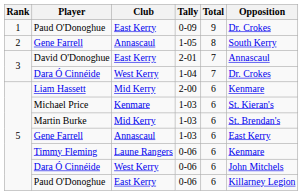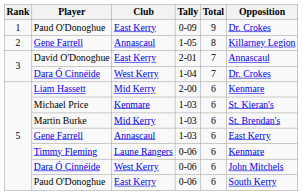Gene Farrell / 1-05 | Opposition: South Kerry -> Killarney Legion
Paud O'Donoghue / 0-06 | Opposition: Killarney Legion -> South Kerry
